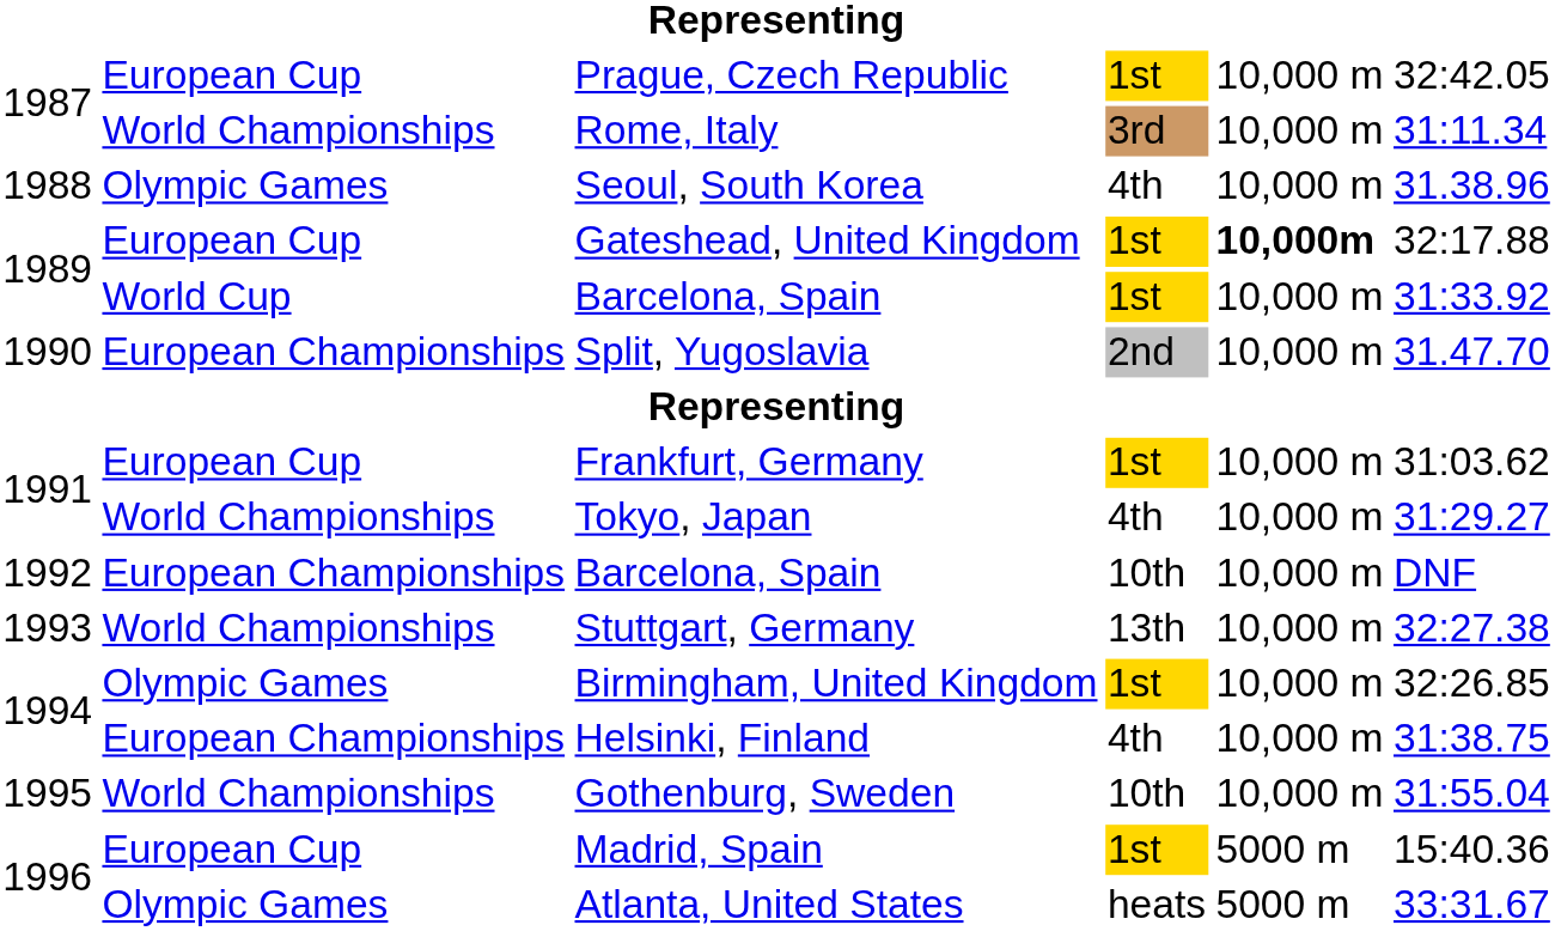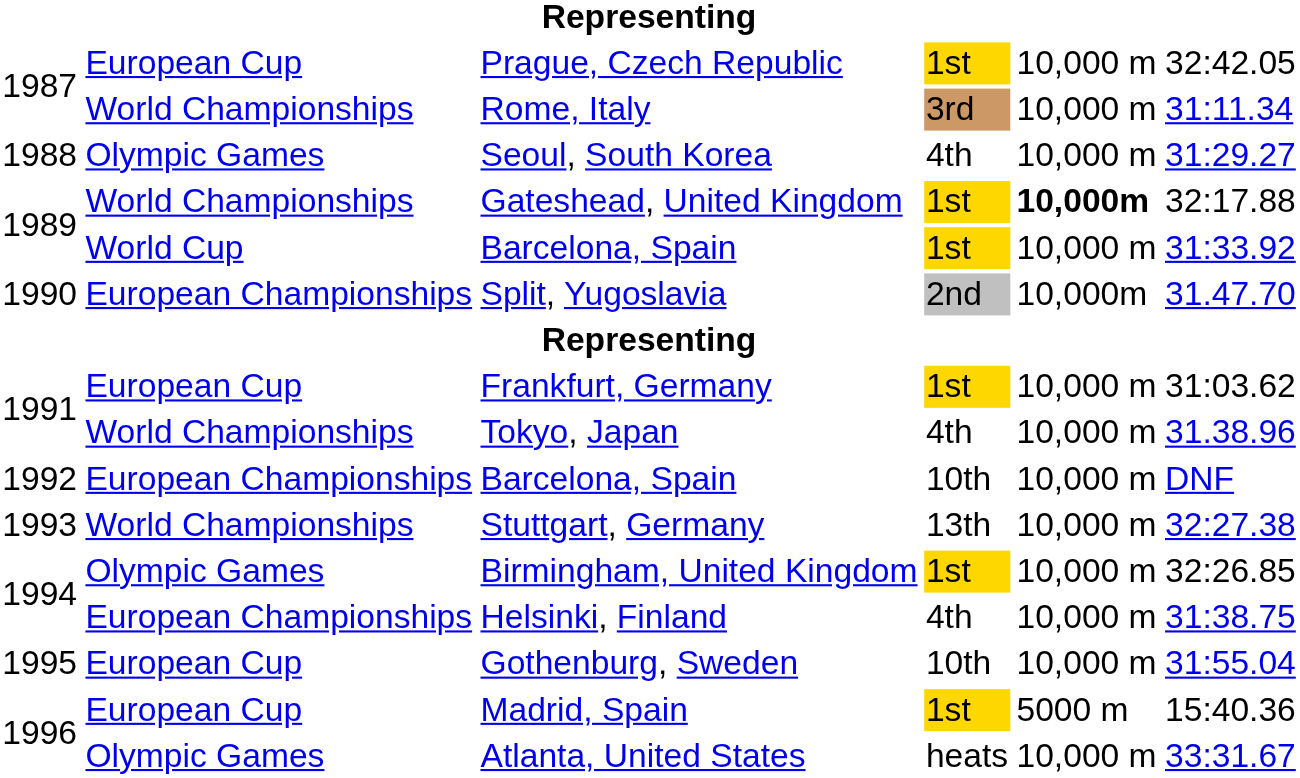Seoul, South Korea | column 6: 31.38.96 -> 31:29.27
Gateshead, United Kingdom | column 2: European Cup -> World Championships
Split, Yugoslavia | column 5: 10,000 m -> 10,000m
Tokyo, Japan | column 6: 31:29.27 -> 31.38.96
Gothenburg, Sweden | column 2: World Championships -> European Cup
Atlanta, United States | column 5: 5000 m -> 10,000 m
